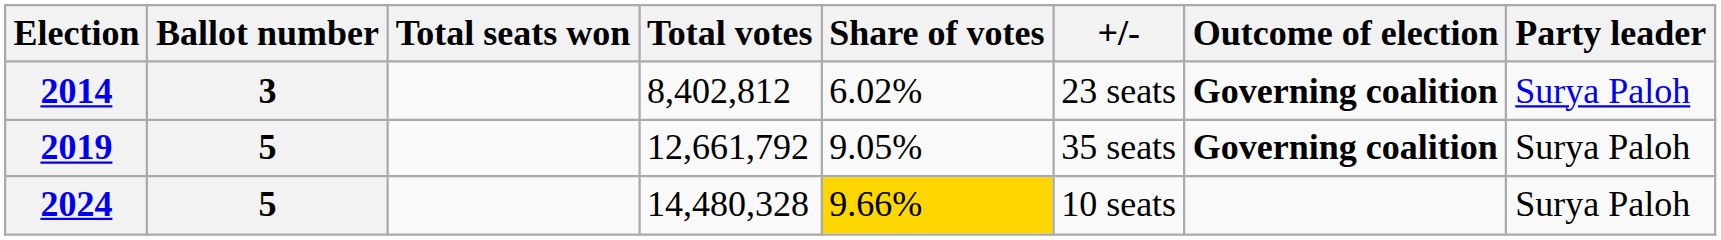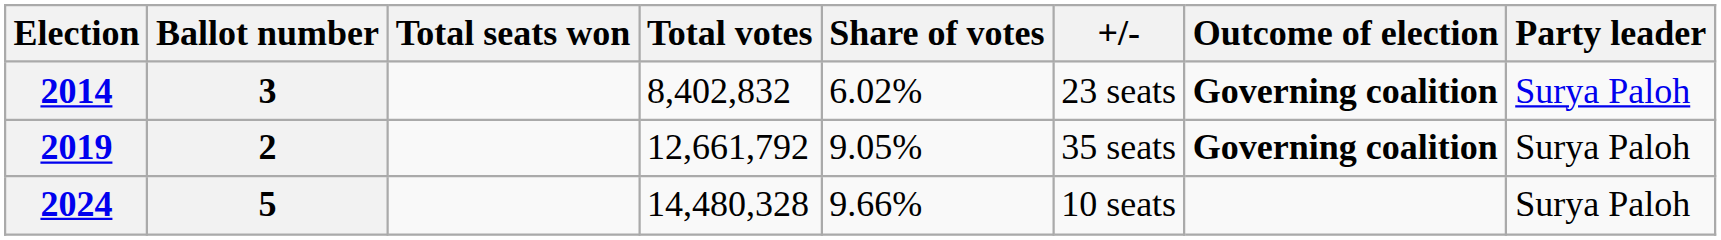2014 | Total votes: 8,402,812 -> 8,402,832
2019 | Ballot number: 5 -> 2
2024 | Share of votes: gold background -> no background
